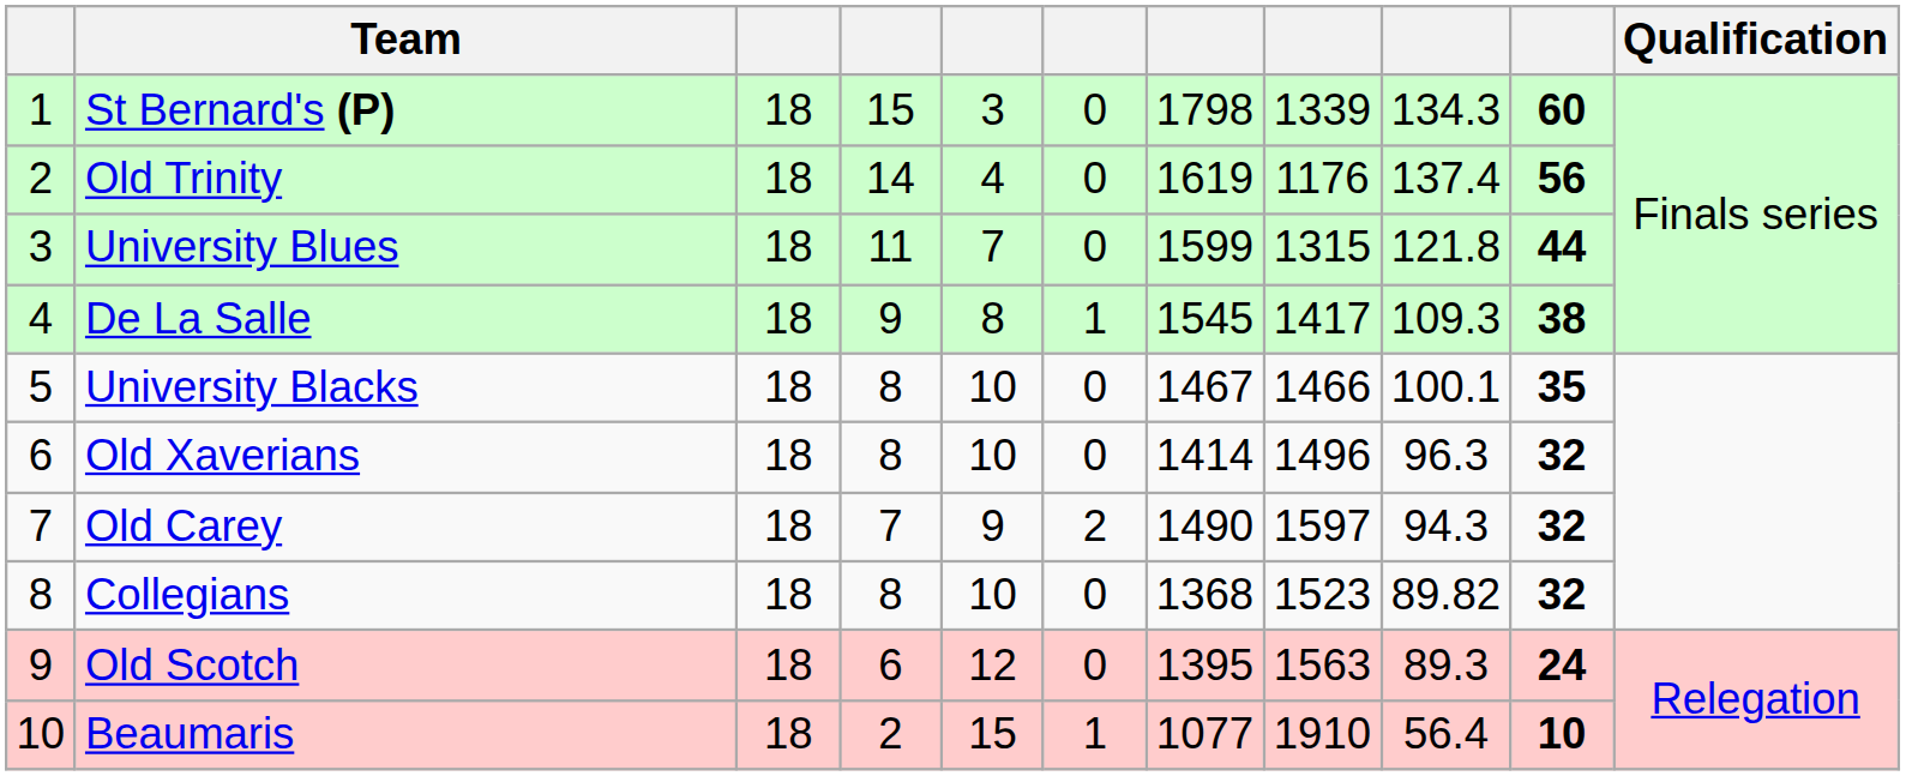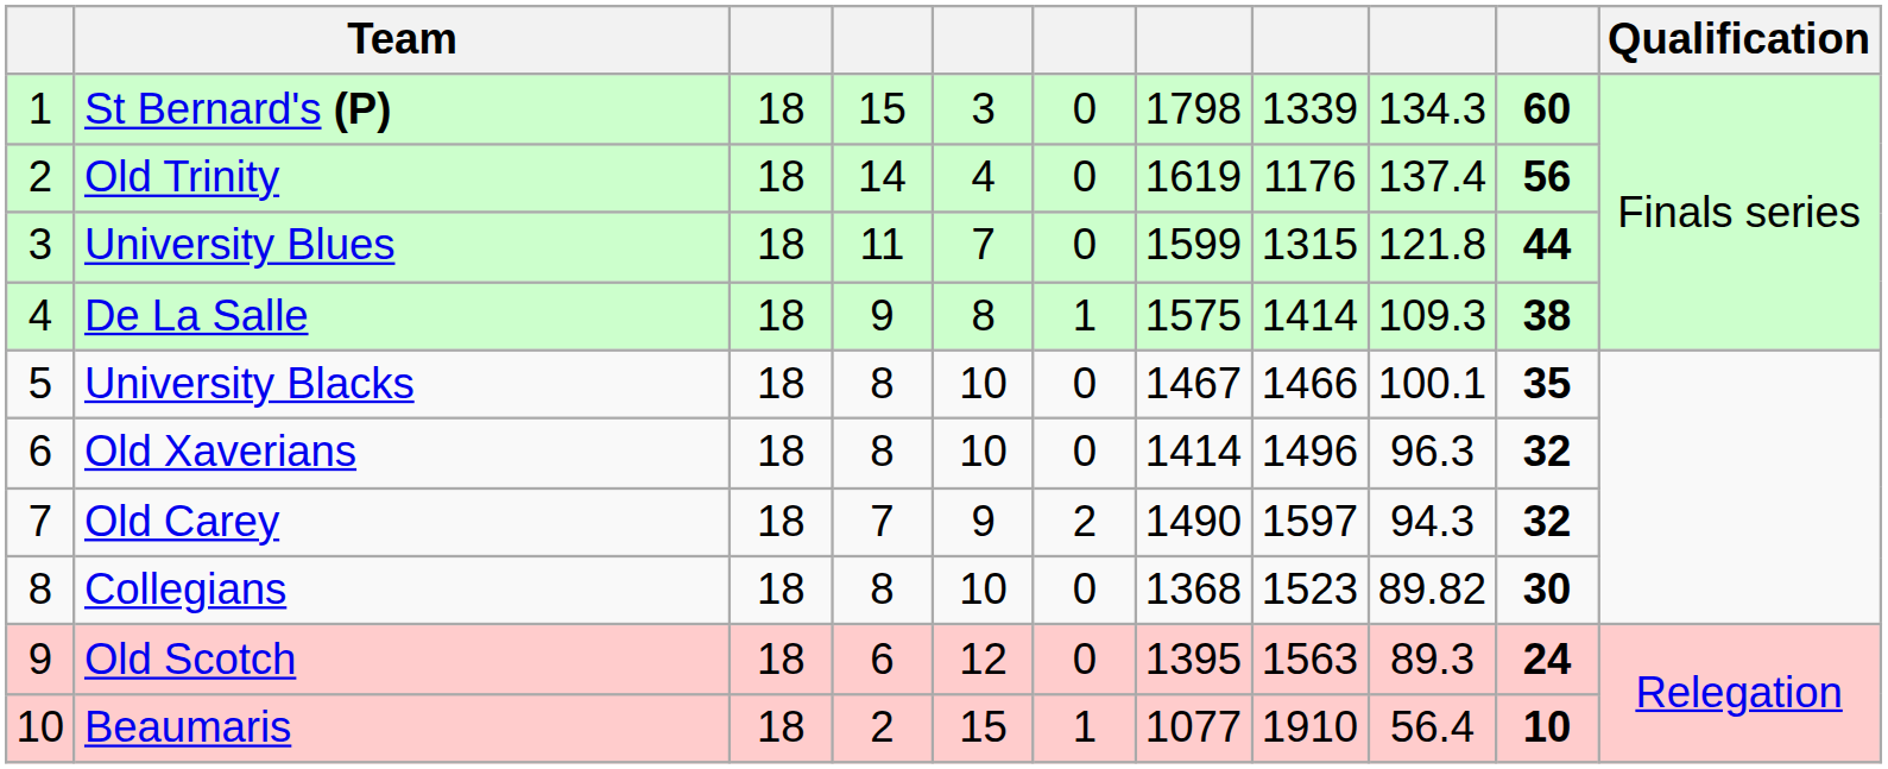De La Salle | column 7: 1545 -> 1575
De La Salle | column 8: 1417 -> 1414
Collegians | column 10: 32 -> 30
